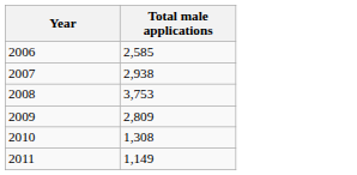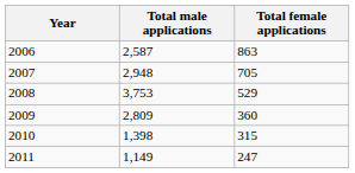+ column: Total female applications | 863 | 705 | 529 | 360 | 315 | 247
2006 | Total male applications: 2,585 -> 2,587
2007 | Total male applications: 2,938 -> 2,948
2010 | Total male applications: 1,308 -> 1,398
